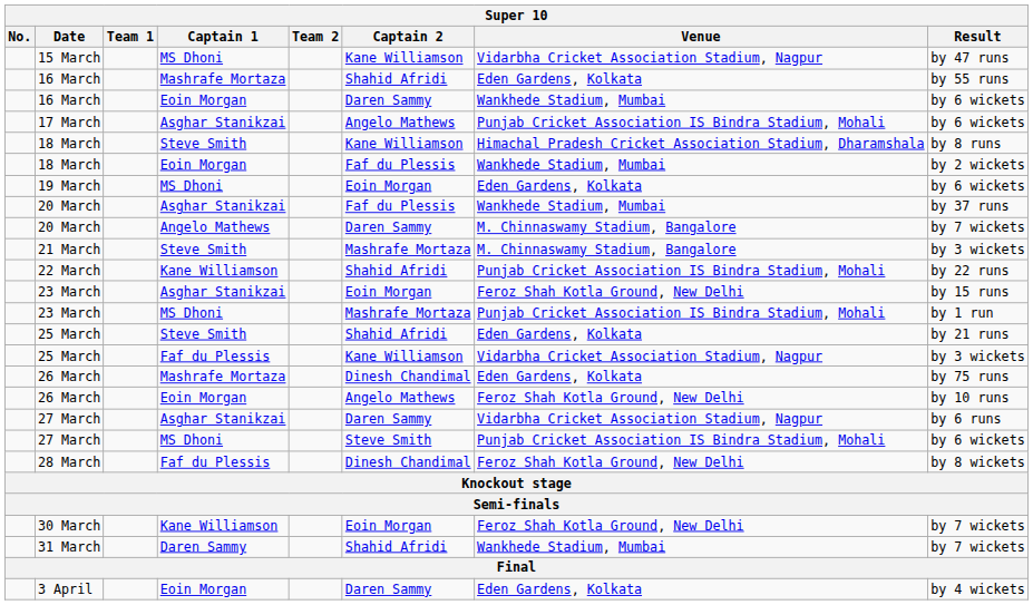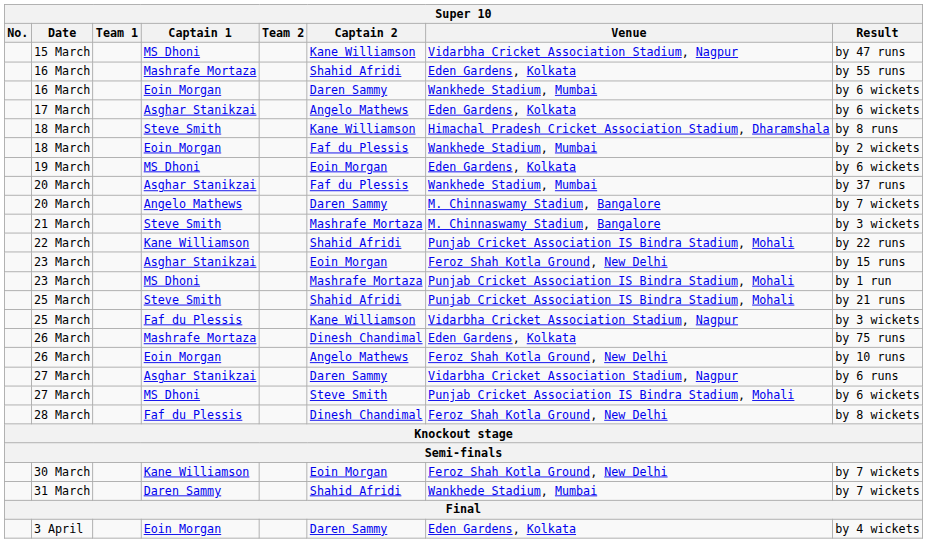17 March | Venue: Punjab Cricket Association IS Bindra Stadium, Mohali -> Eden Gardens, Kolkata
25 March / Steve Smith | Venue: Eden Gardens, Kolkata -> Punjab Cricket Association IS Bindra Stadium, Mohali
